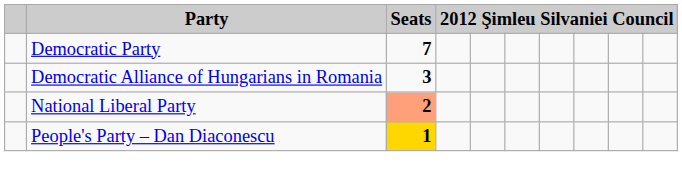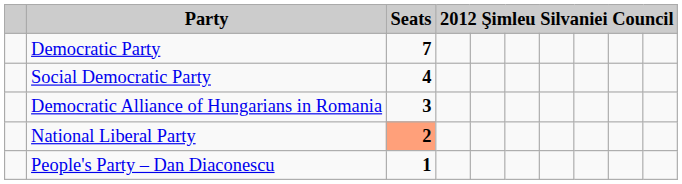+ row: Social Democratic Party | 4
People's Party – Dan Diaconescu | Seats: gold background -> no background
